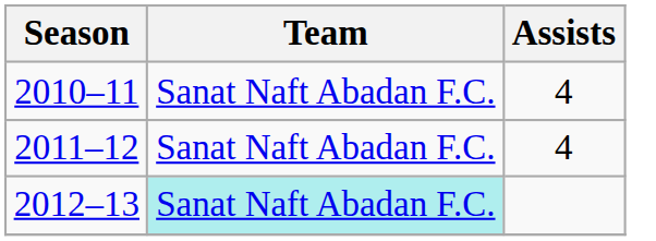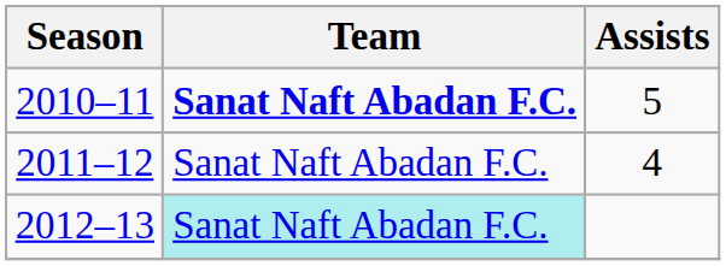2010–11 | Team: normal -> bold
2010–11 | Assists: 4 -> 5
